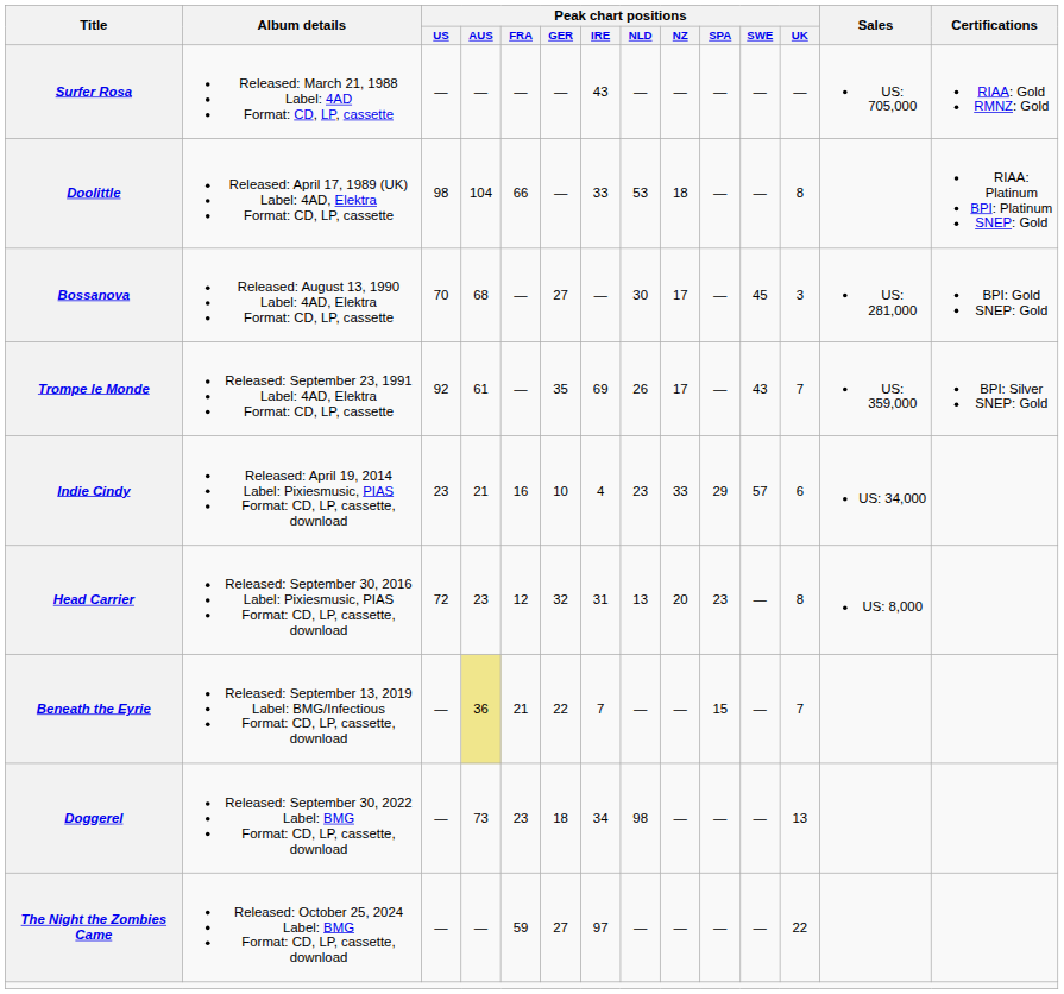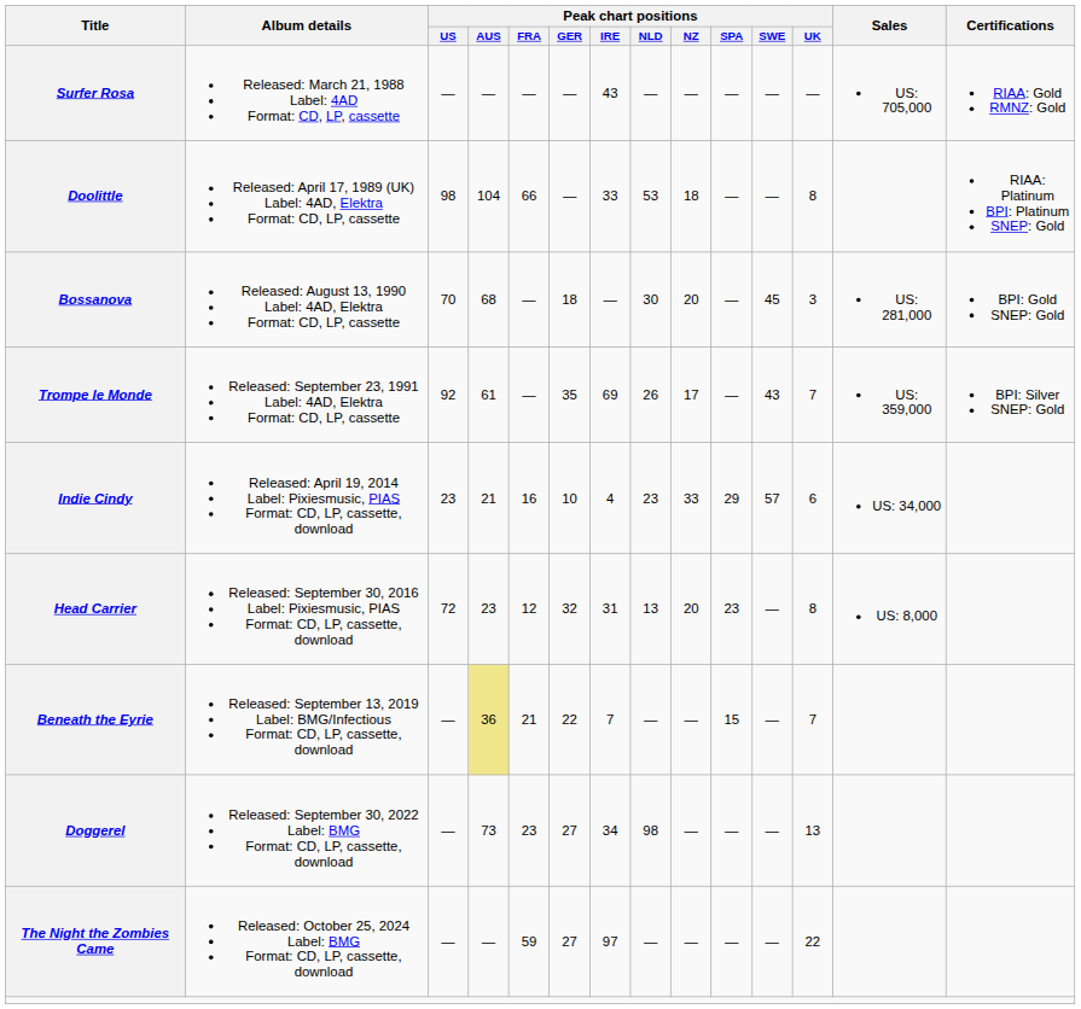Bossanova | Peak chart positions / GER: 27 -> 18
Bossanova | Peak chart positions / NZ: 17 -> 20
Doggerel | Peak chart positions / GER: 18 -> 27
